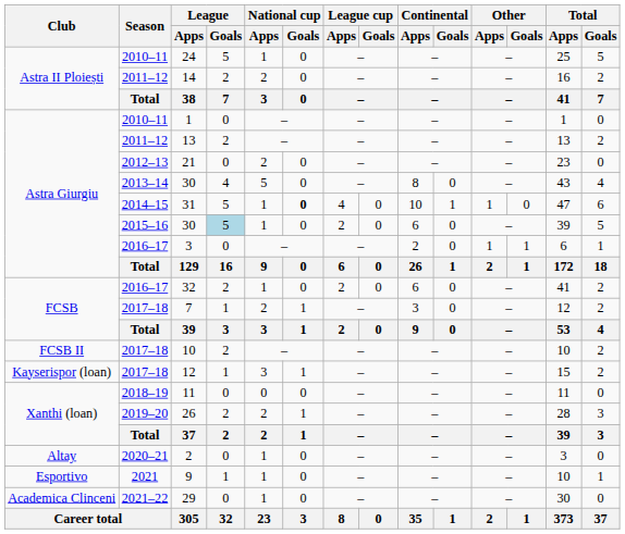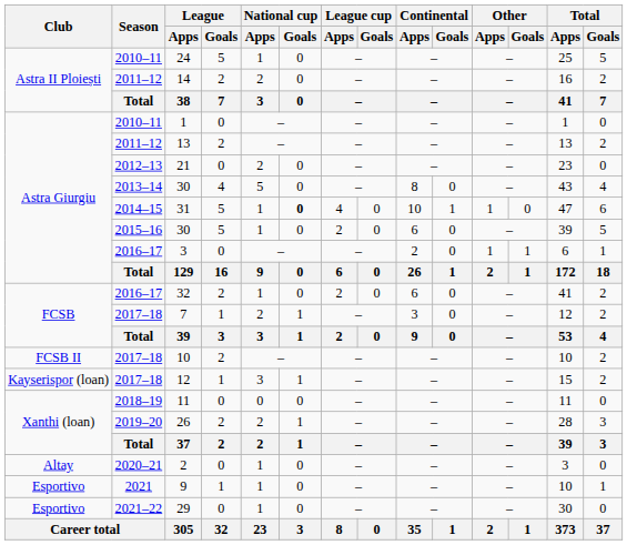2015–16 / 30 | League / Goals: lightblue background -> no background
29 | Club: Academica Clinceni -> Esportivo
